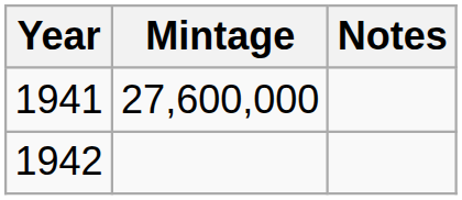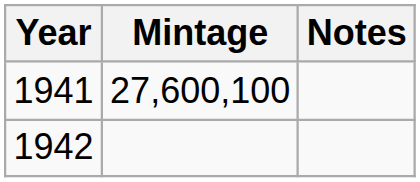1941 | Mintage: 27,600,000 -> 27,600,100
